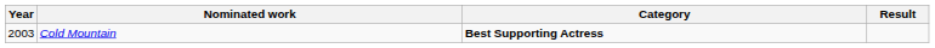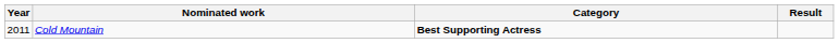Cold Mountain | Year: 2003 -> 2011
